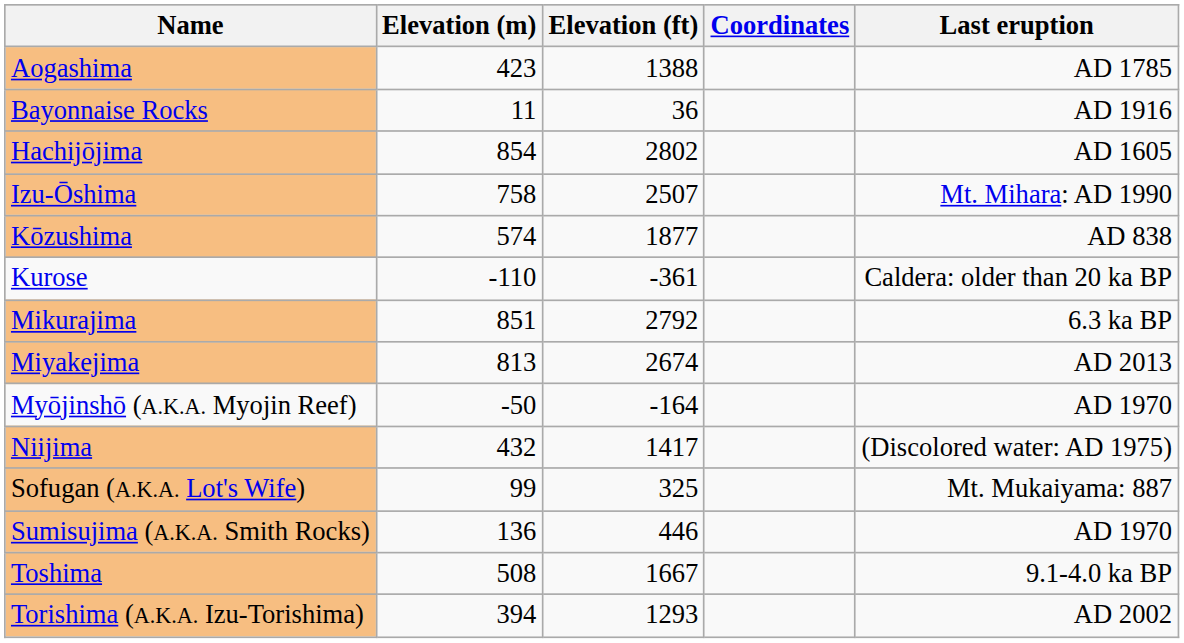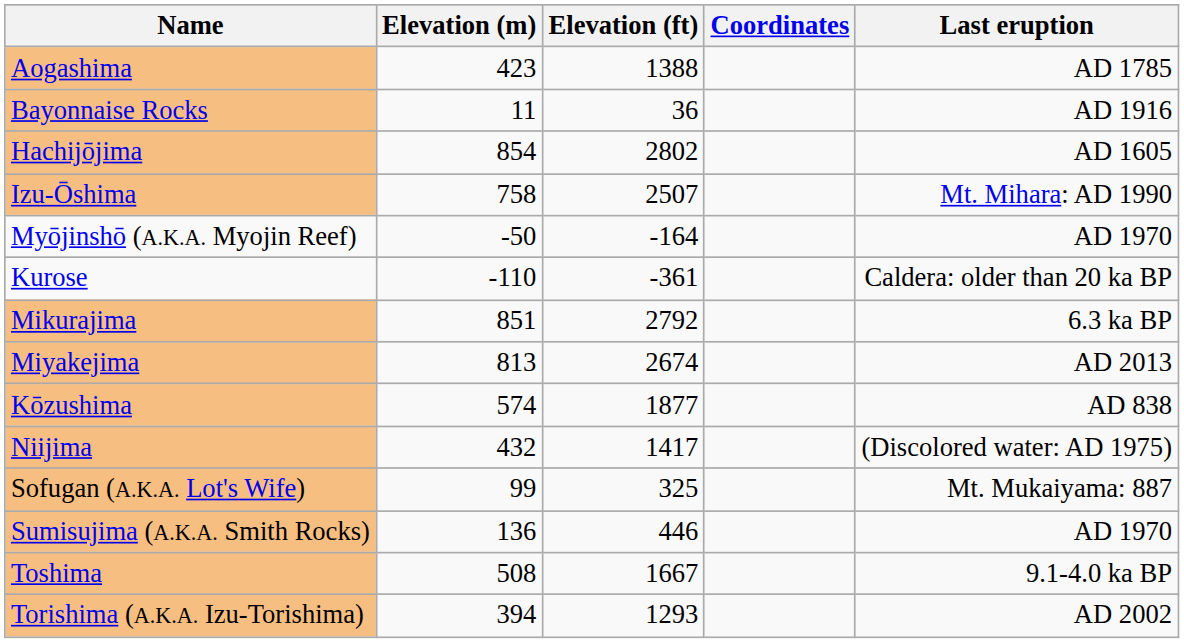rows swapped: Kōzushima <-> Myōjinshō (A.K.A. Myojin Reef)
